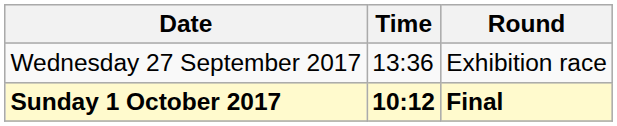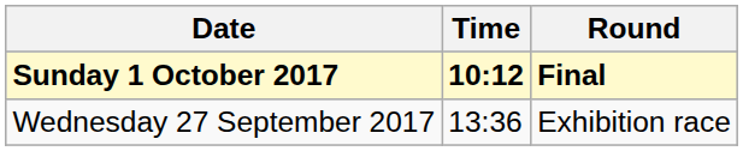rows swapped: Wednesday 27 September 2017 <-> Sunday 1 October 2017
